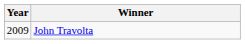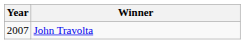John Travolta | Year: 2009 -> 2007
